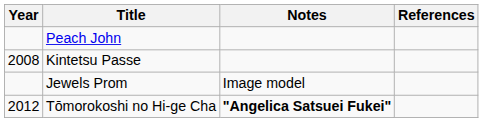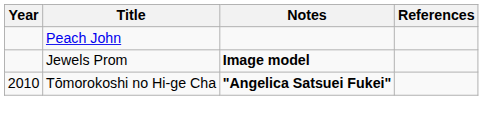- row: 2008 | Kintetsu Passe
Jewels Prom | Notes: normal -> bold
Tōmorokoshi no Hi-ge Cha | Year: 2012 -> 2010
